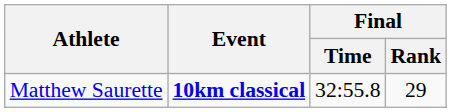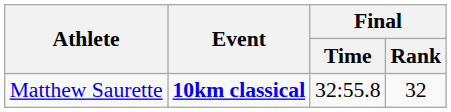Matthew Saurette | Final / Rank: 29 -> 32
